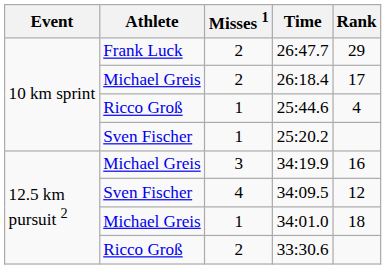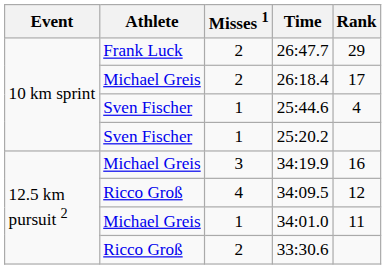25:44.6 | Athlete: Ricco Groß -> Sven Fischer
34:09.5 | Athlete: Sven Fischer -> Ricco Groß
34:01.0 | Rank: 18 -> 11
